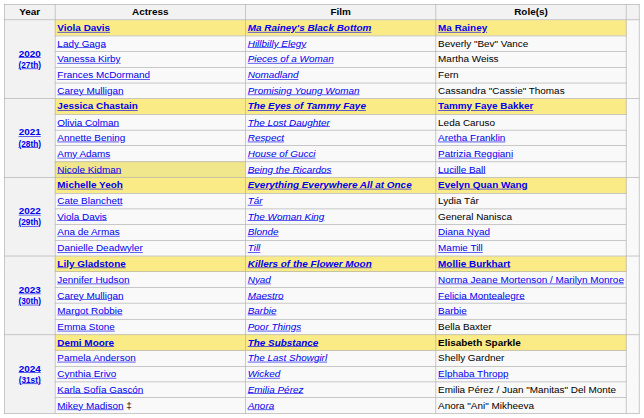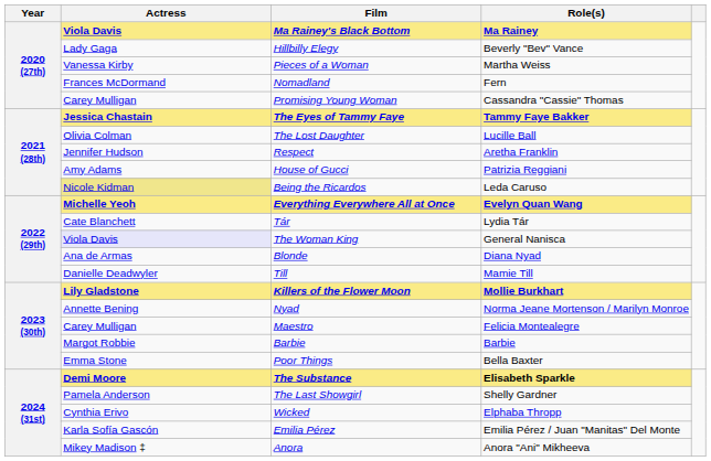The Lost Daughter | Role(s): Leda Caruso -> Lucille Ball
Respect | Actress: Annette Bening -> Jennifer Hudson
Being the Ricardos | Role(s): Lucille Ball -> Leda Caruso
The Woman King | Actress: no background -> lavender background
Nyad | Actress: Jennifer Hudson -> Annette Bening
